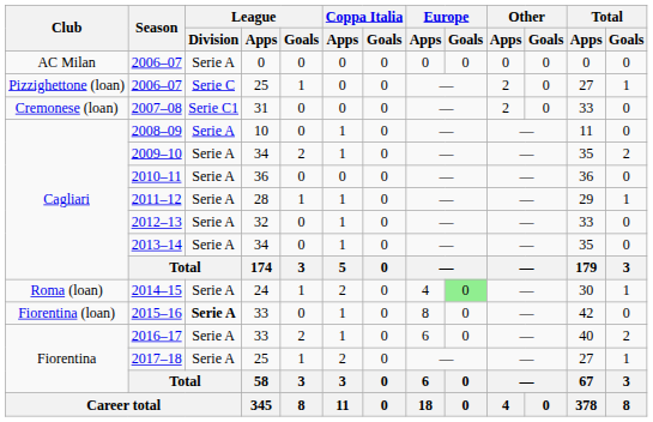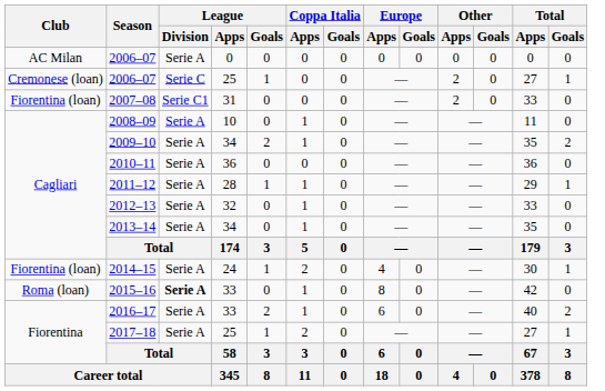2006–07 / 25 | Club: Pizzighettone (loan) -> Cremonese (loan)
2007–08 | Club: Cremonese (loan) -> Fiorentina (loan)
2014–15 | Club: Roma (loan) -> Fiorentina (loan)
2014–15 | Europe / Goals: lightgreen background -> no background
2015–16 | Club: Fiorentina (loan) -> Roma (loan)
